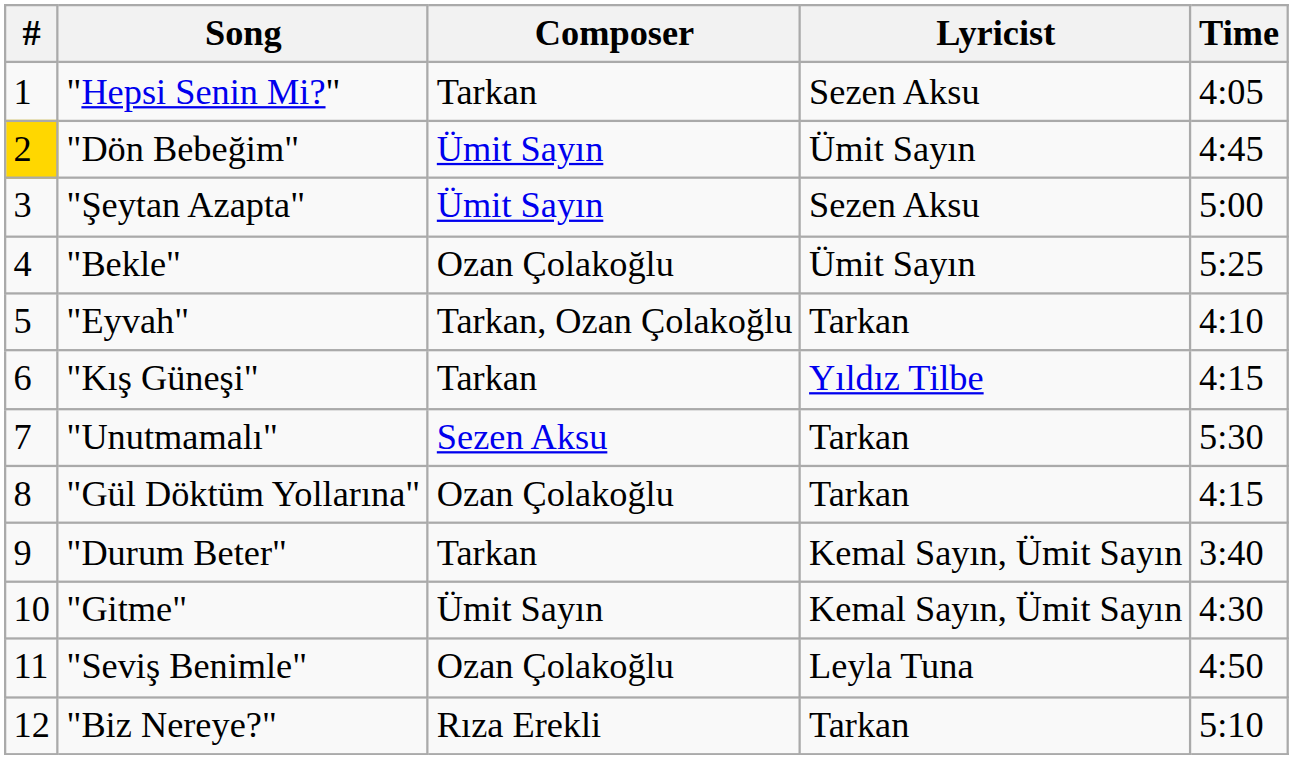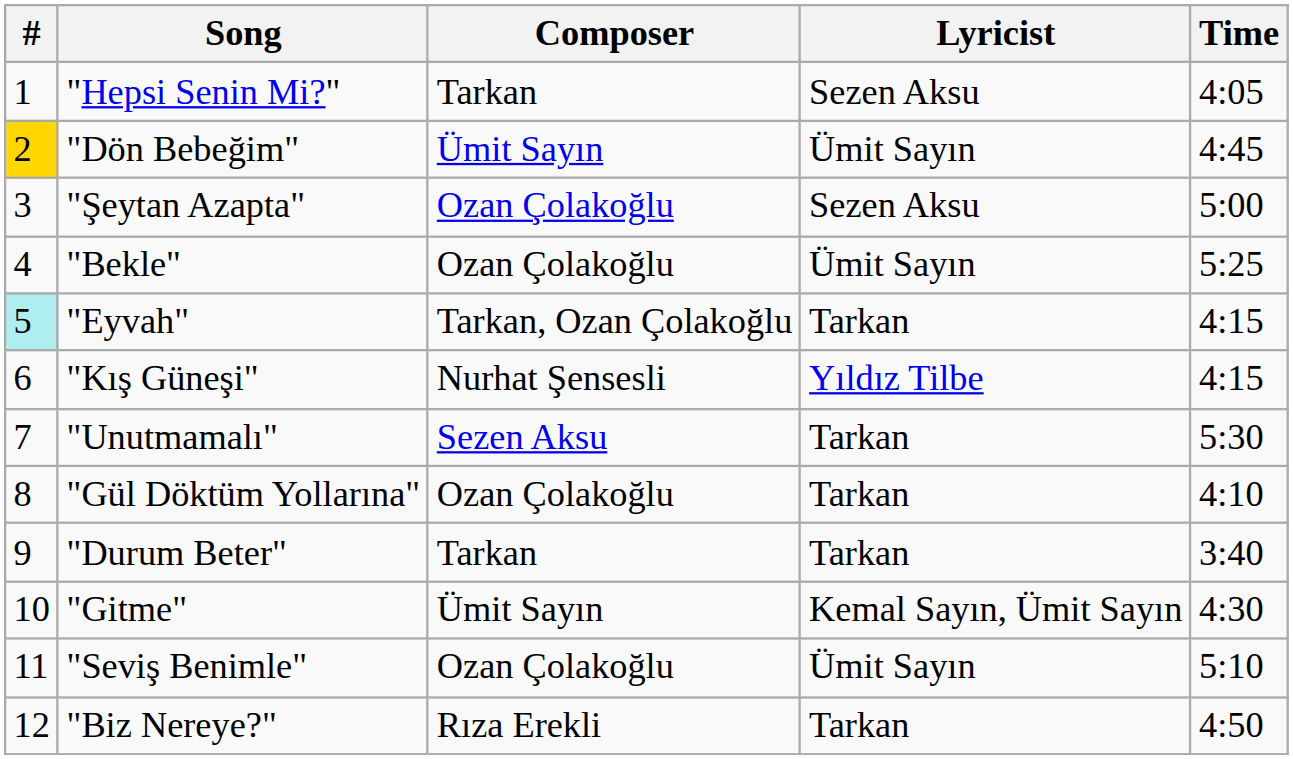"Şeytan Azapta" | Composer: Ümit Sayın -> Ozan Çolakoğlu
"Eyvah" | #: no background -> paleturquoise background
"Eyvah" | Time: 4:10 -> 4:15
"Kış Güneşi" | Composer: Tarkan -> Nurhat Şensesli
"Gül Döktüm Yollarına" | Time: 4:15 -> 4:10
"Durum Beter" | Lyricist: Kemal Sayın, Ümit Sayın -> Tarkan
"Seviş Benimle" | Lyricist: Leyla Tuna -> Ümit Sayın
"Seviş Benimle" | Time: 4:50 -> 5:10
"Biz Nereye?" | Time: 5:10 -> 4:50
